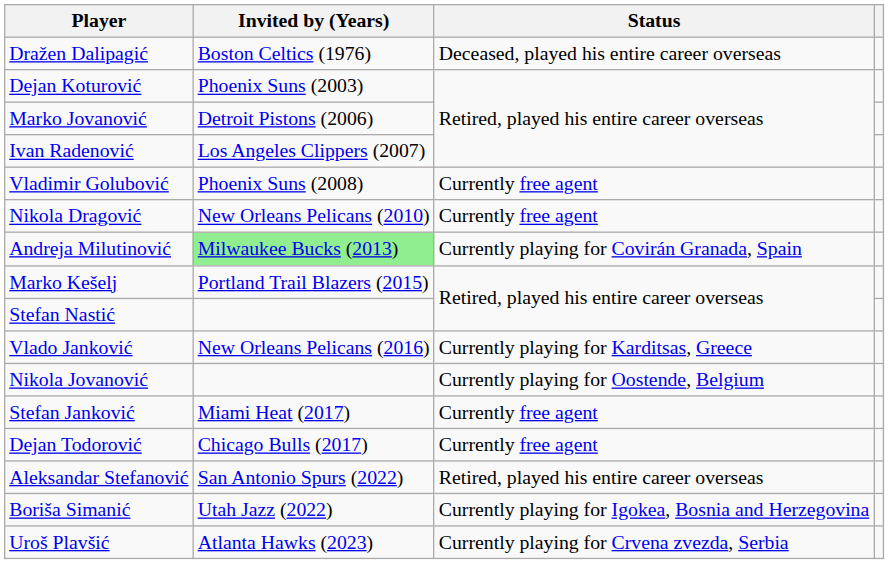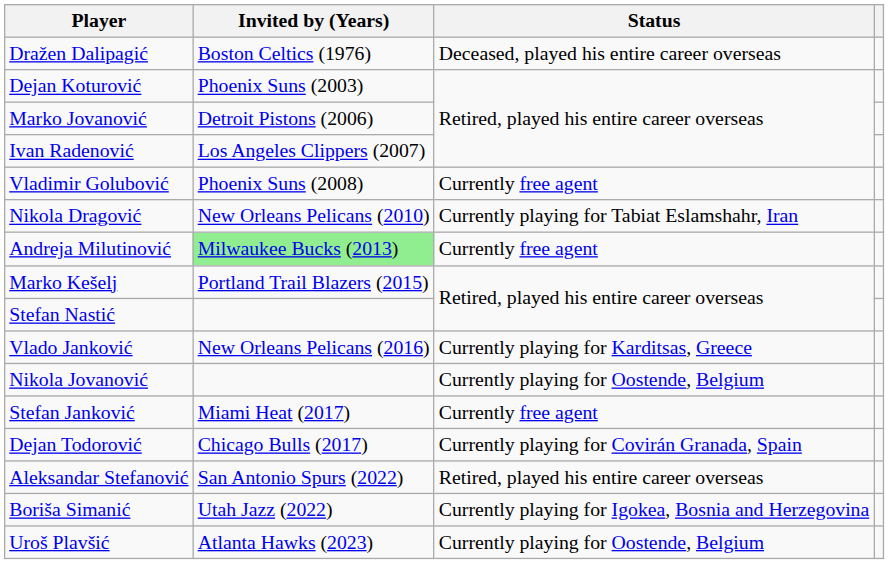Nikola Dragović | Status: Currently free agent -> Currently playing for Tabiat Eslamshahr, Iran
Andreja Milutinović | Status: Currently playing for Covirán Granada, Spain -> Currently free agent
Dejan Todorović | Status: Currently free agent -> Currently playing for Covirán Granada, Spain
Uroš Plavšić | Status: Currently playing for Crvena zvezda, Serbia -> Currently playing for Oostende, Belgium
